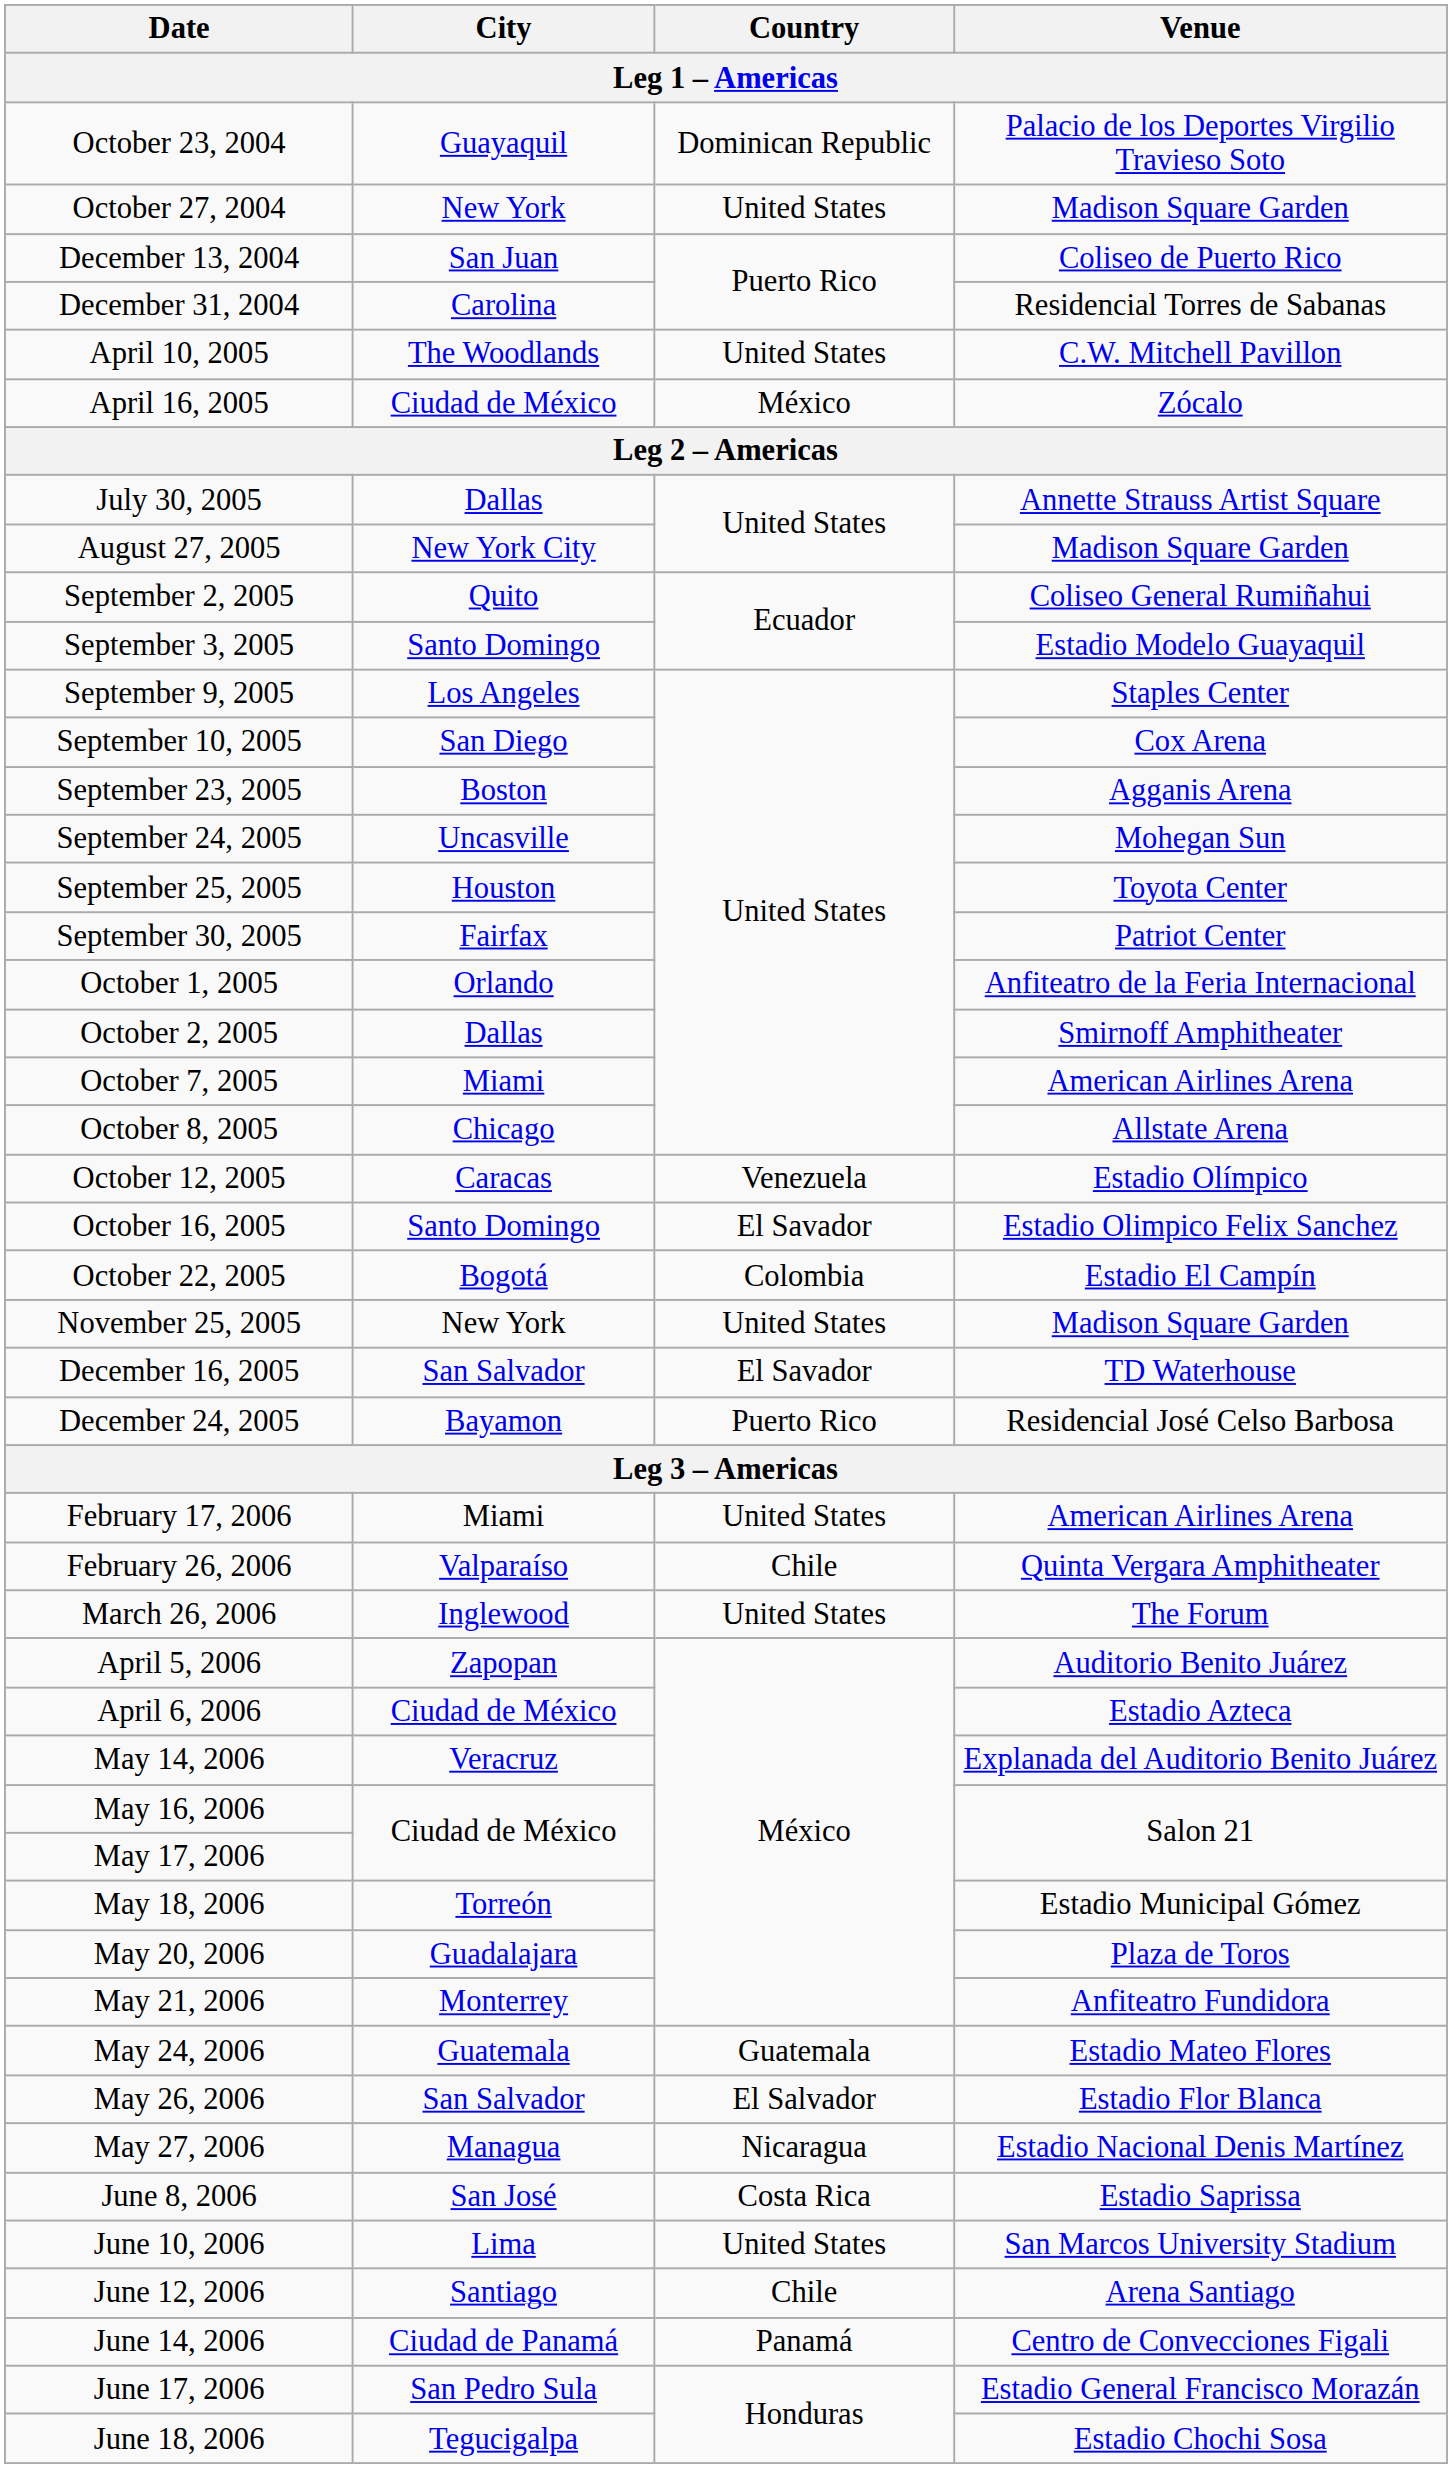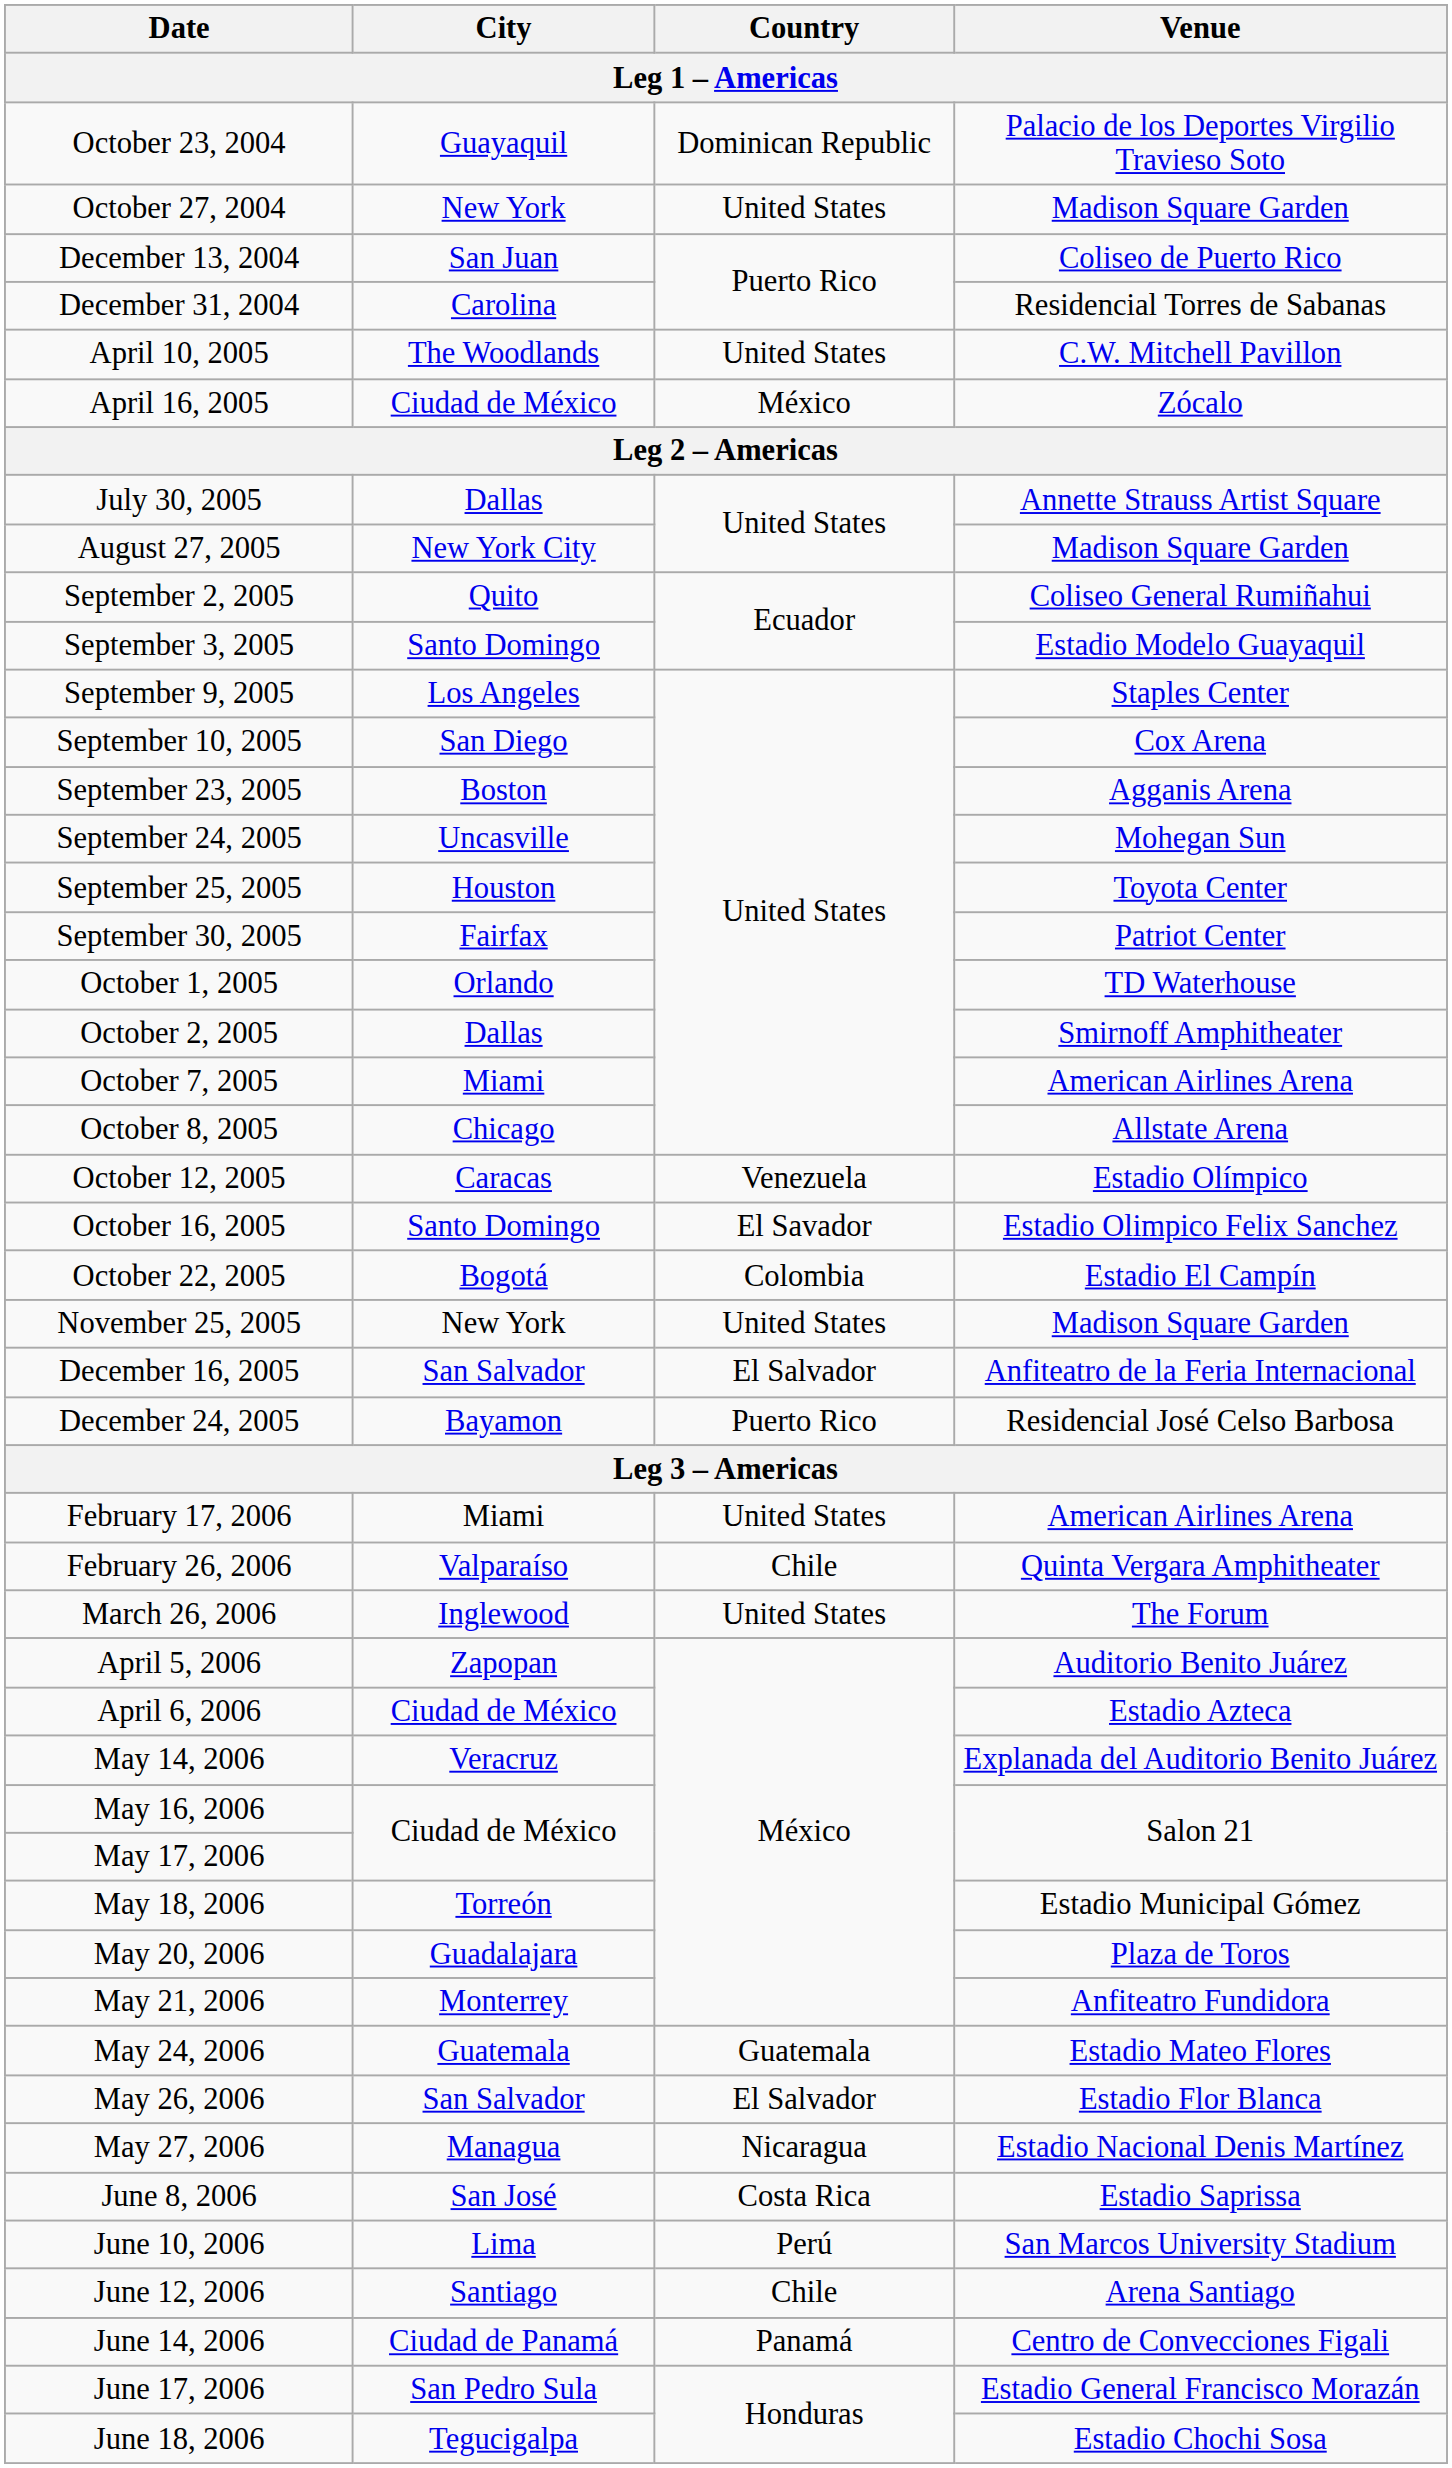October 1, 2005 | Venue: Anfiteatro de la Feria Internacional -> TD Waterhouse
December 16, 2005 | Country: El Savador -> El Salvador
December 16, 2005 | Venue: TD Waterhouse -> Anfiteatro de la Feria Internacional
June 10, 2006 | Country: United States -> Perú
